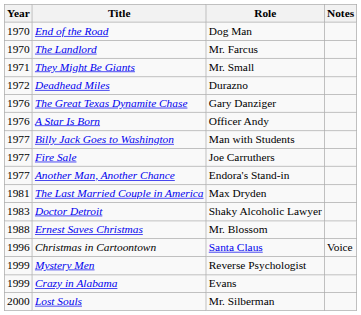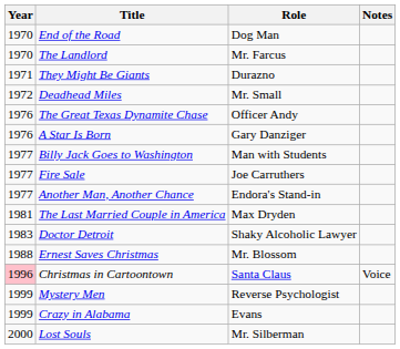They Might Be Giants | Role: Mr. Small -> Durazno
Deadhead Miles | Role: Durazno -> Mr. Small
The Great Texas Dynamite Chase | Role: Gary Danziger -> Officer Andy
A Star Is Born | Role: Officer Andy -> Gary Danziger
Christmas in Cartoontown | Year: no background -> pink background
